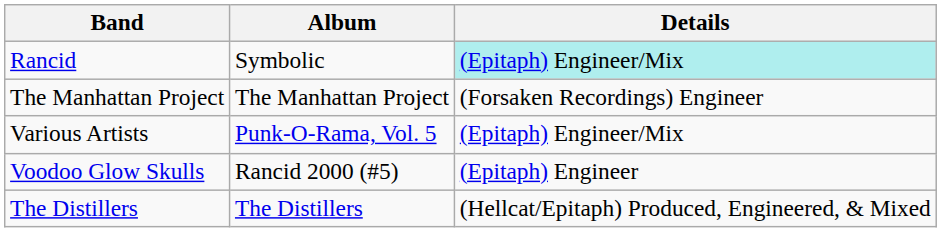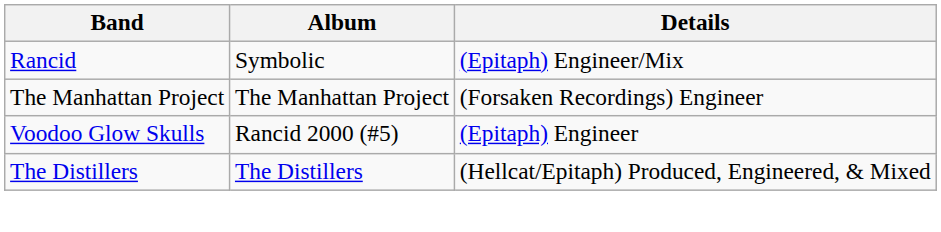Rancid | Details: paleturquoise background -> no background
- row: Various Artists | Punk-O-Rama, Vol. 5 | (Epitaph) Engineer/Mix
